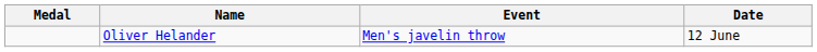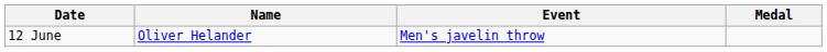columns swapped: Medal <-> Date
